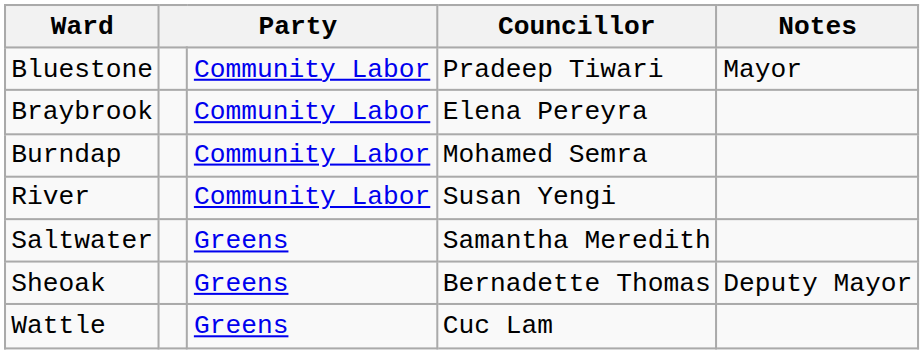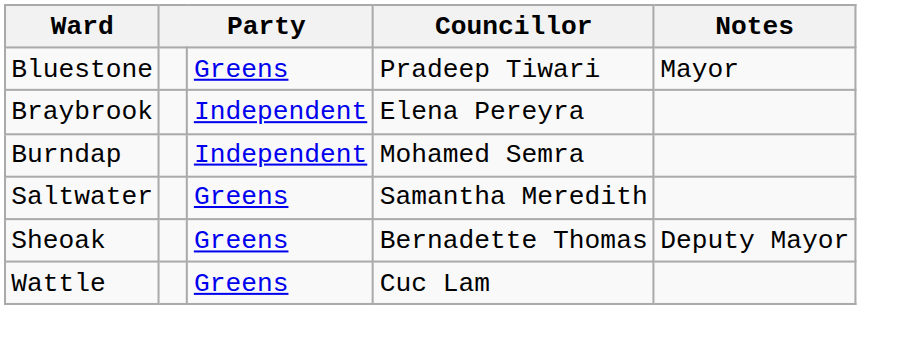Bluestone | column 3: Community Labor -> Greens
Braybrook | column 3: Community Labor -> Independent
Burndap | column 3: Community Labor -> Independent
- row: River | Community Labor | Susan Yengi
